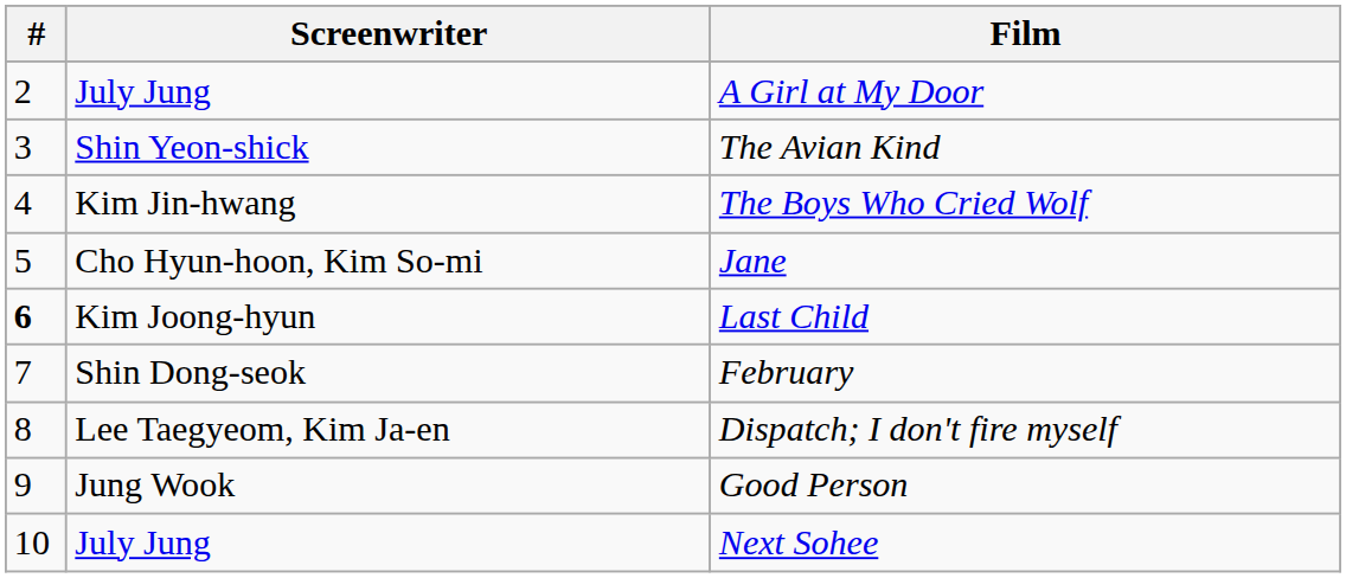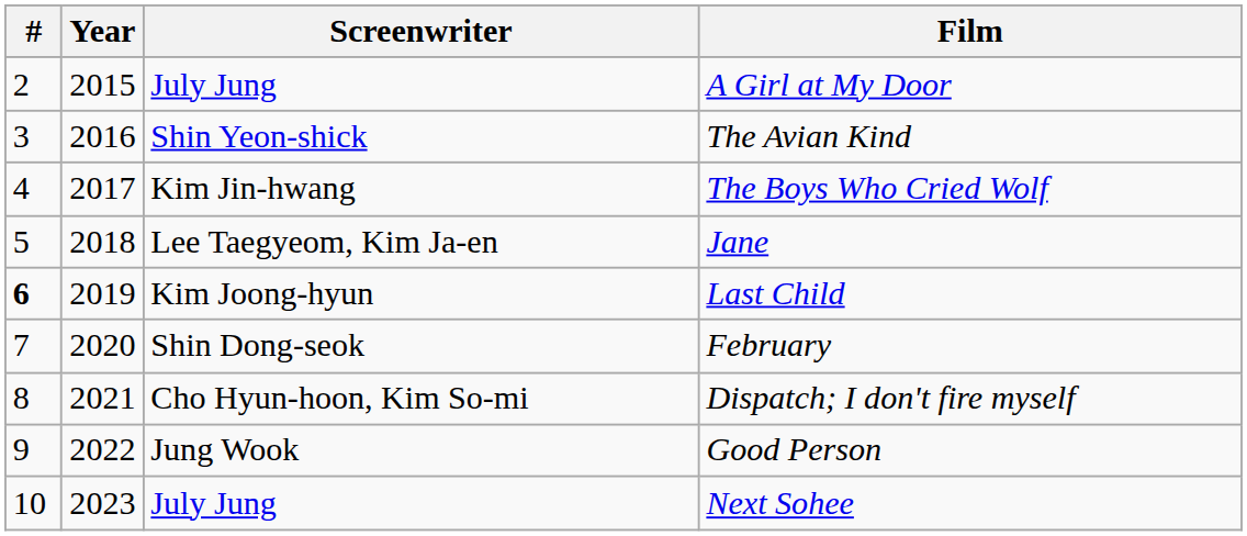+ column: Year | 2015 | 2016 | 2017 | 2018 | 2019 | 2020 | 2021 | 2022 | 2023
Jane | Screenwriter: Cho Hyun-hoon, Kim So-mi -> Lee Taegyeom, Kim Ja-en
Dispatch; I don't fire myself | Screenwriter: Lee Taegyeom, Kim Ja-en -> Cho Hyun-hoon, Kim So-mi
